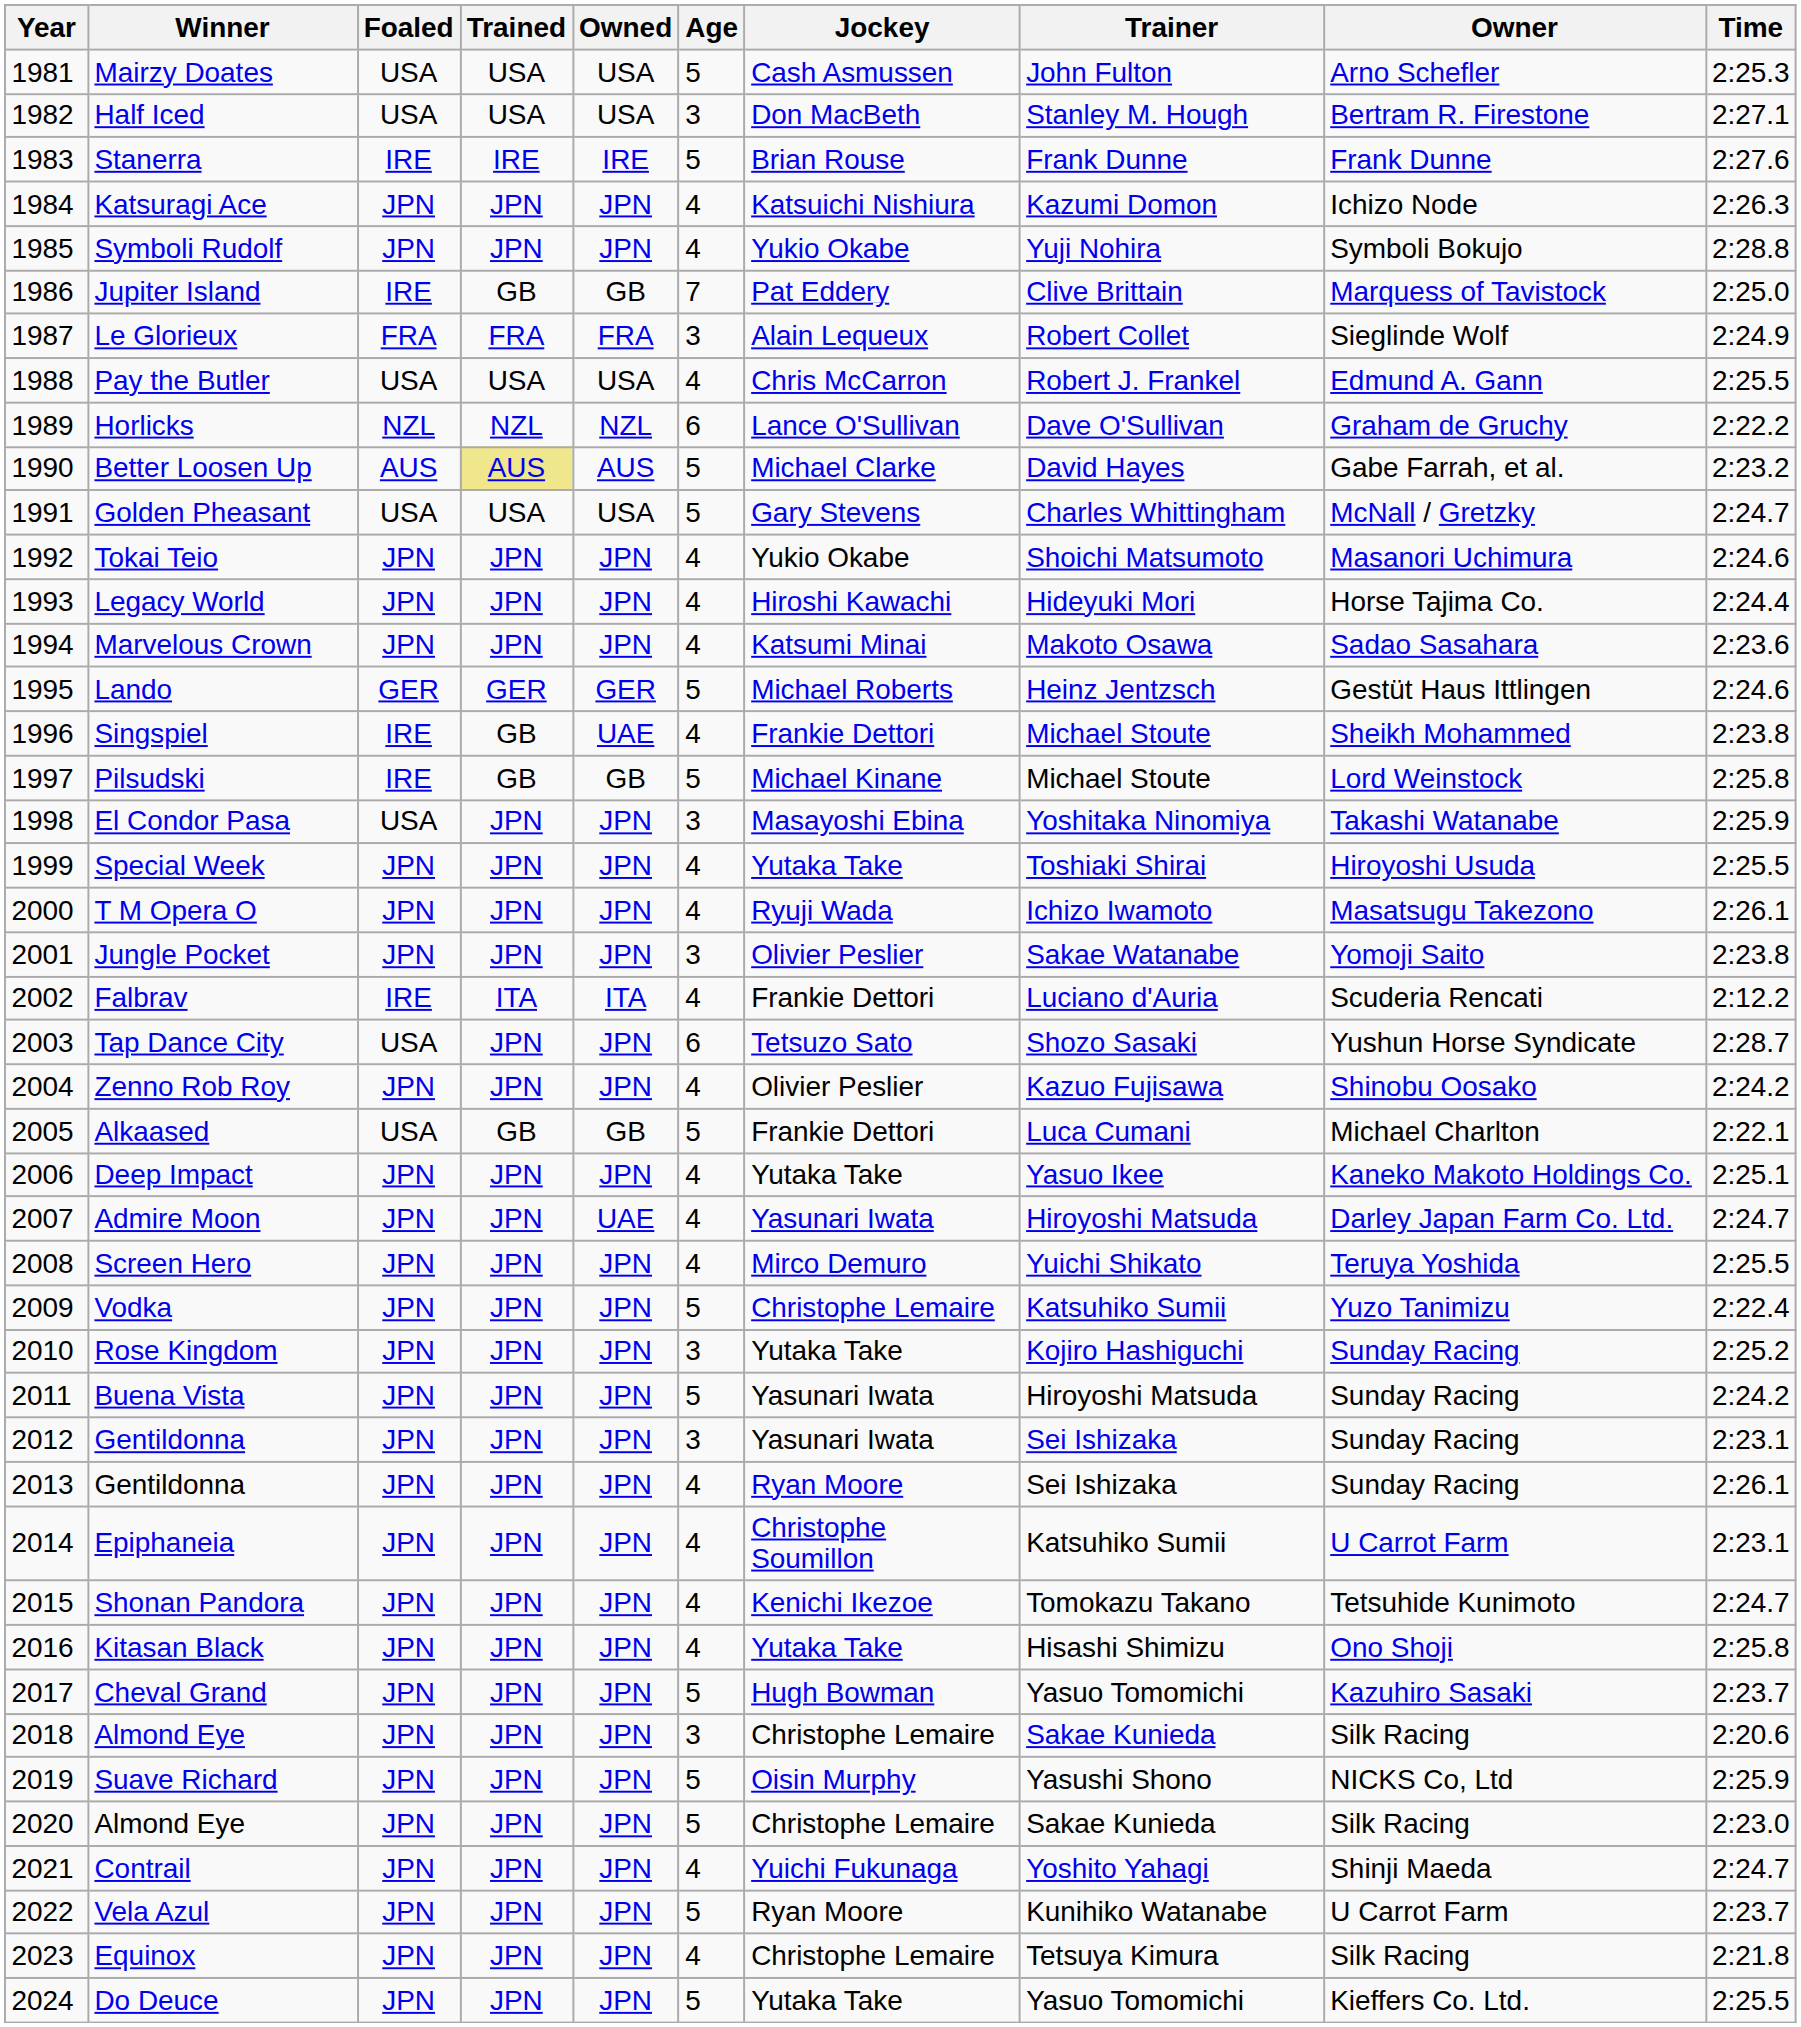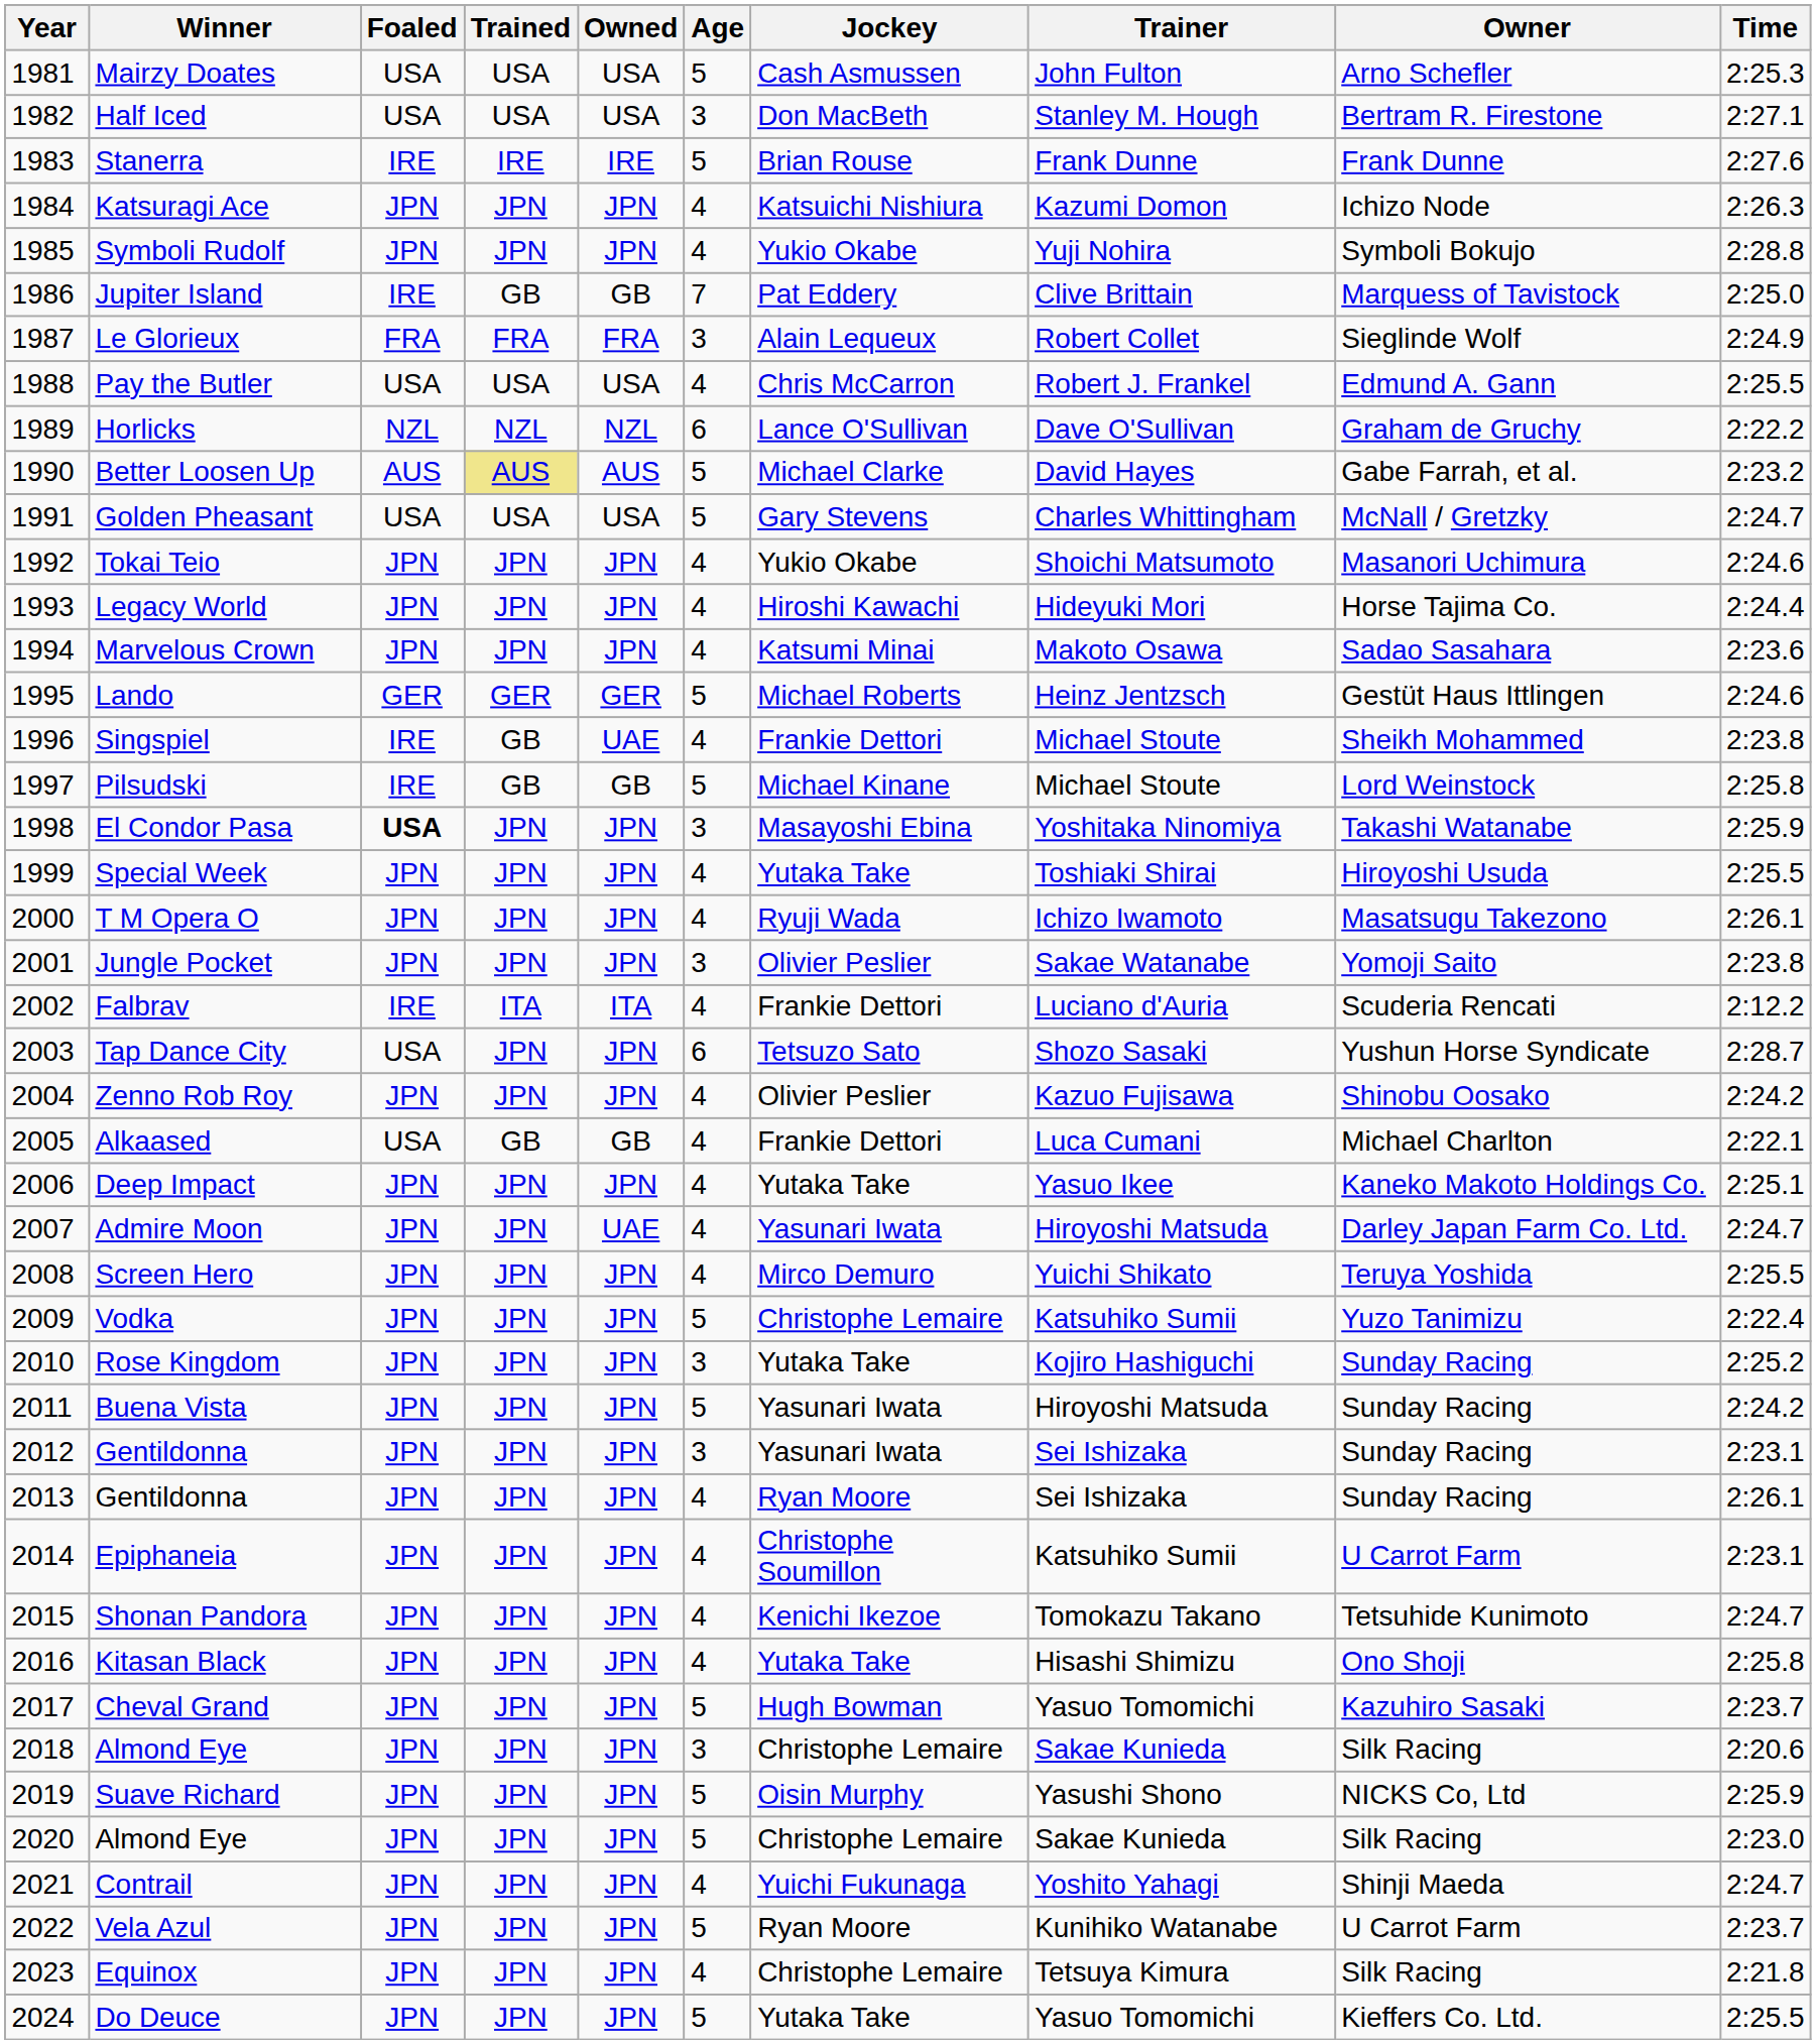El Condor Pasa | Foaled: normal -> bold
Alkaased | Age: 5 -> 4
